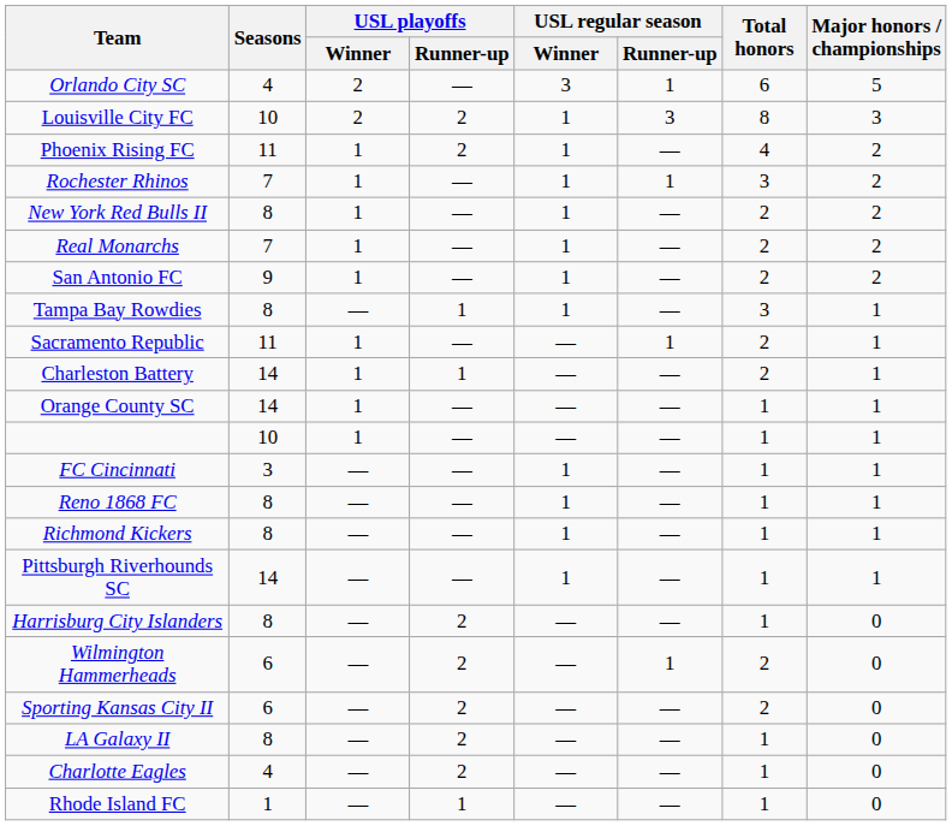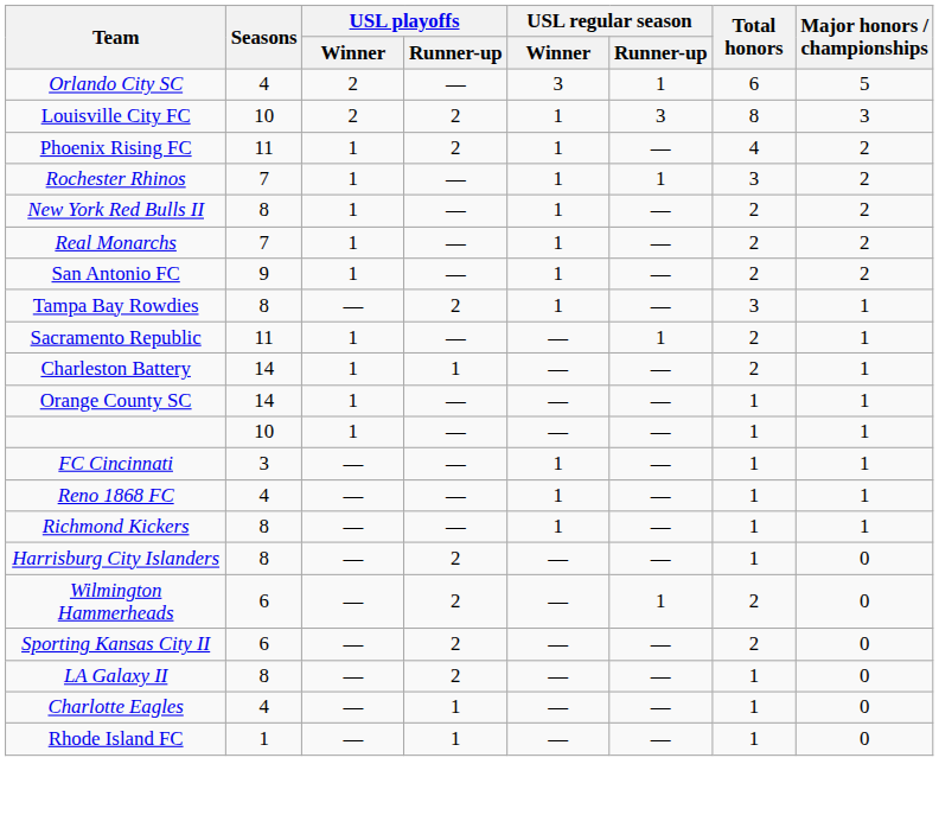Tampa Bay Rowdies | USL playoffs / Runner-up: 1 -> 2
Reno 1868 FC | Seasons: 8 -> 4
- row: Pittsburgh Riverhounds SC | 14 | — | — | 1 | — | 1 | 1
Charlotte Eagles | USL playoffs / Runner-up: 2 -> 1
